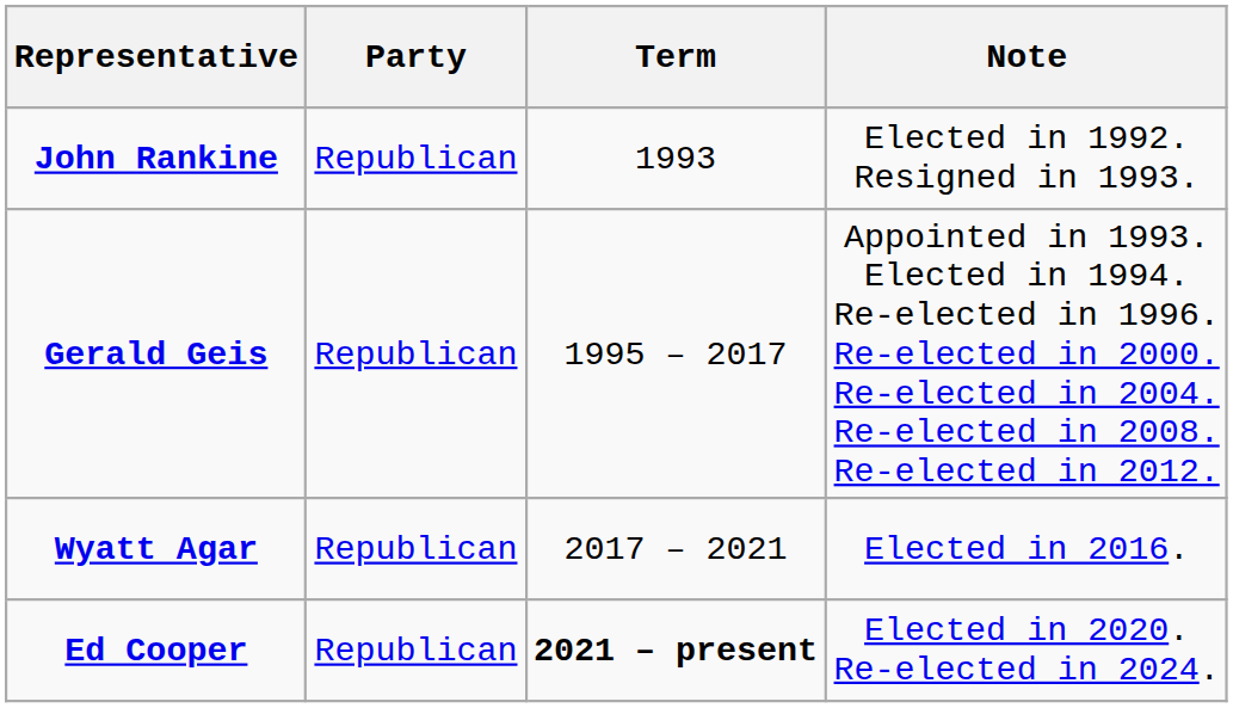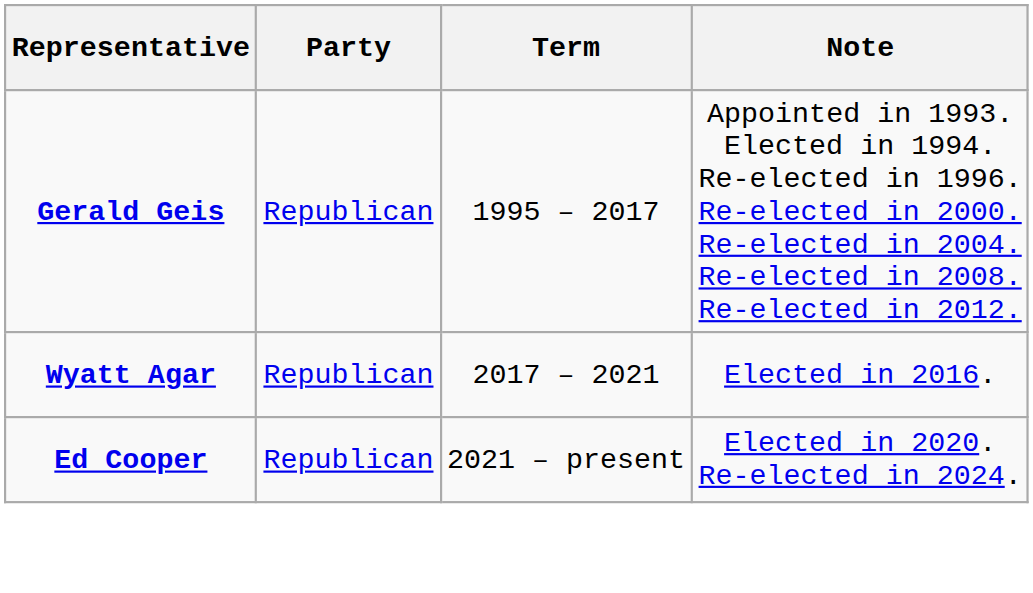- row: John Rankine | Republican | 1993 | Elected in 1992. Resigned in 1993.
Ed Cooper | Term: bold -> normal
